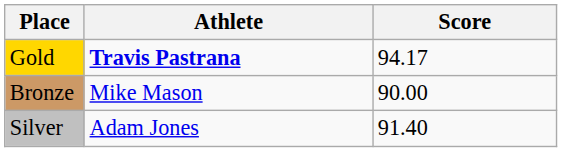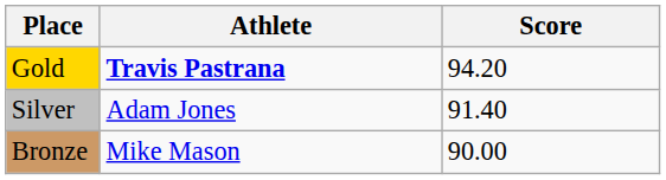Gold | Score: 94.17 -> 94.20
rows swapped: Silver <-> Bronze
